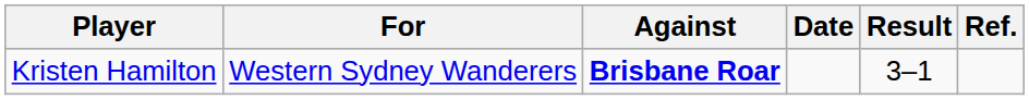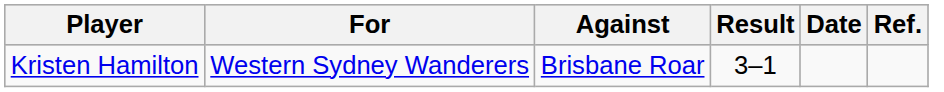columns swapped: Result <-> Date
Kristen Hamilton | Against: bold -> normal
